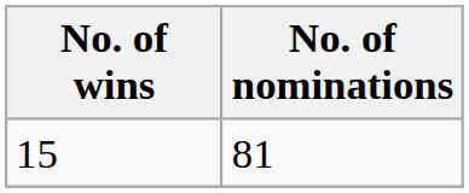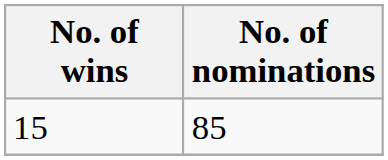15 | No. of nominations: 81 -> 85
